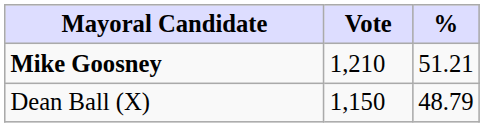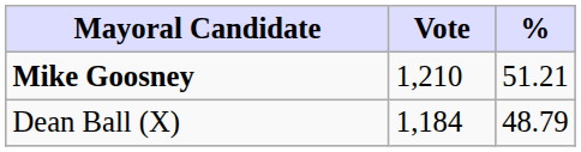Dean Ball (X) | Vote: 1,150 -> 1,184
